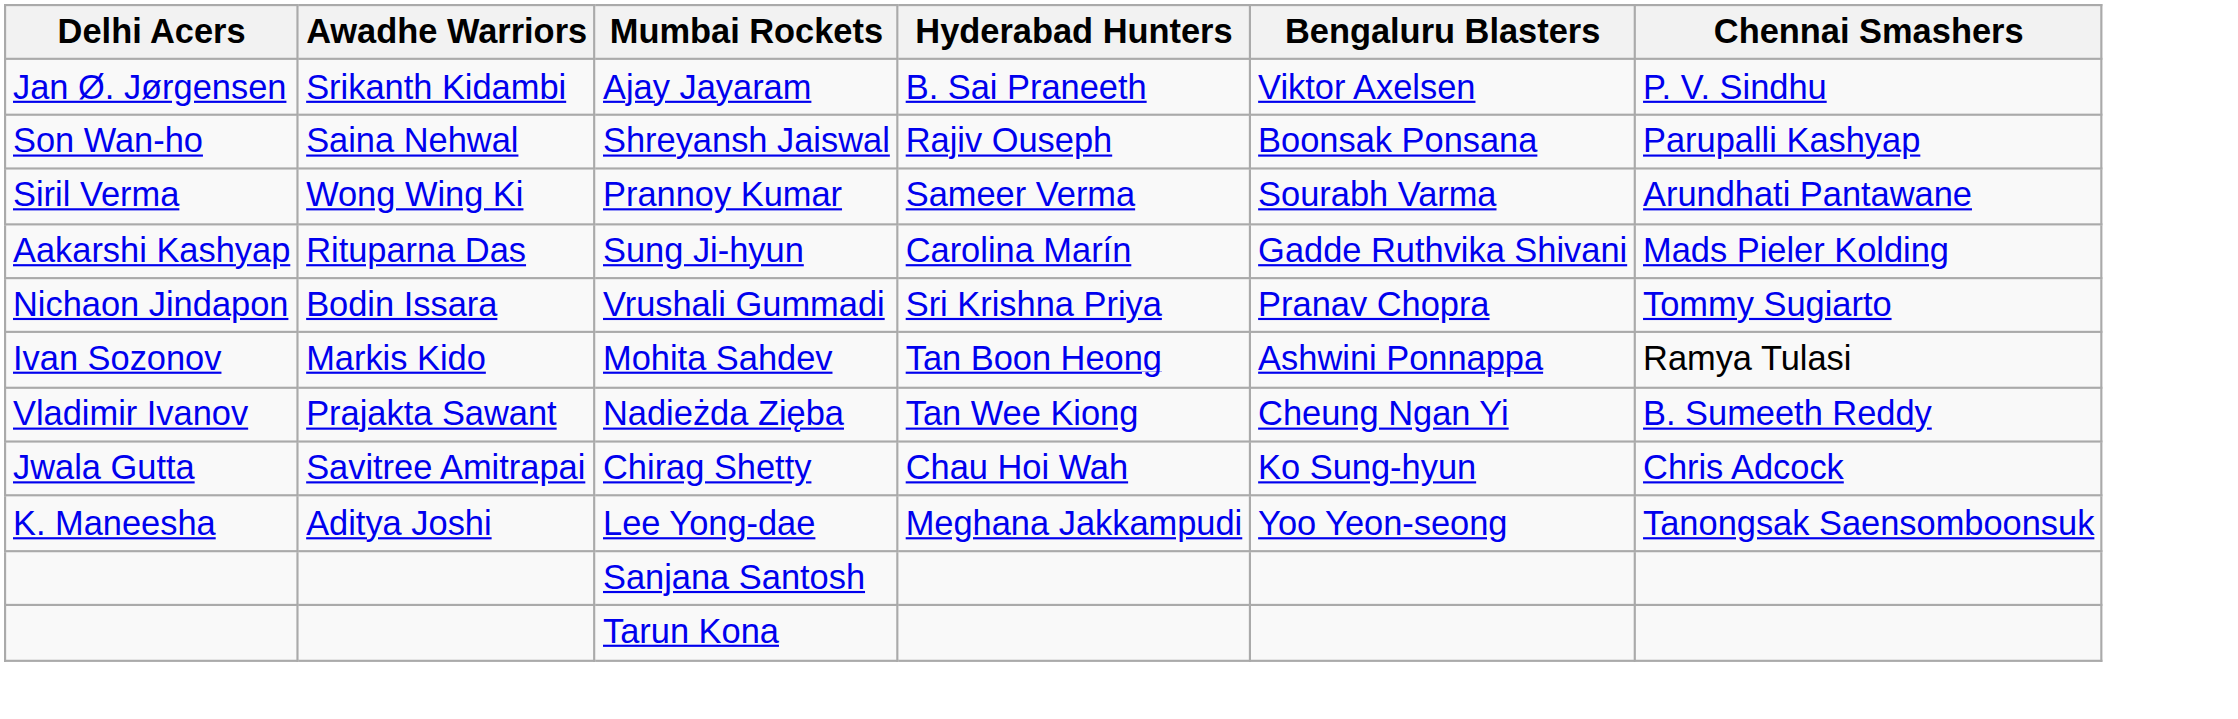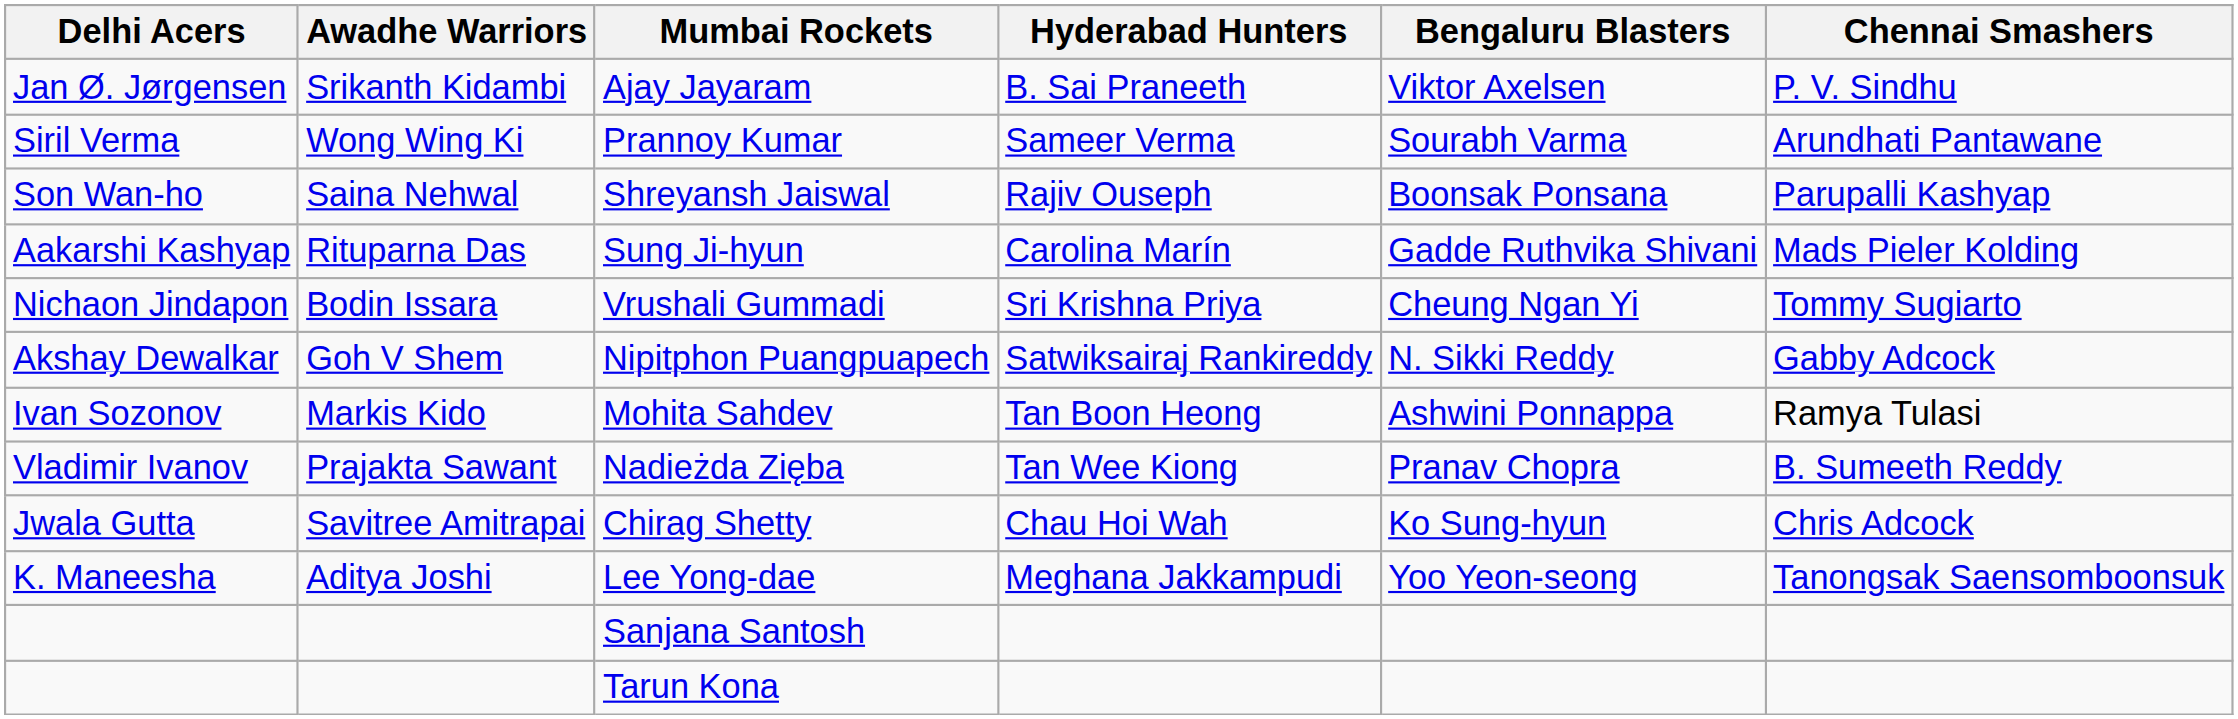rows swapped: Prannoy Kumar <-> Shreyansh Jaiswal
Vrushali Gummadi | Bengaluru Blasters: Pranav Chopra -> Cheung Ngan Yi
+ row: Akshay Dewalkar | Goh V Shem | Nipitphon Puangpuapech | Satwiksairaj Rankireddy | N. Sikki Reddy | Gabby Adcock
Nadieżda Zięba | Bengaluru Blasters: Cheung Ngan Yi -> Pranav Chopra
